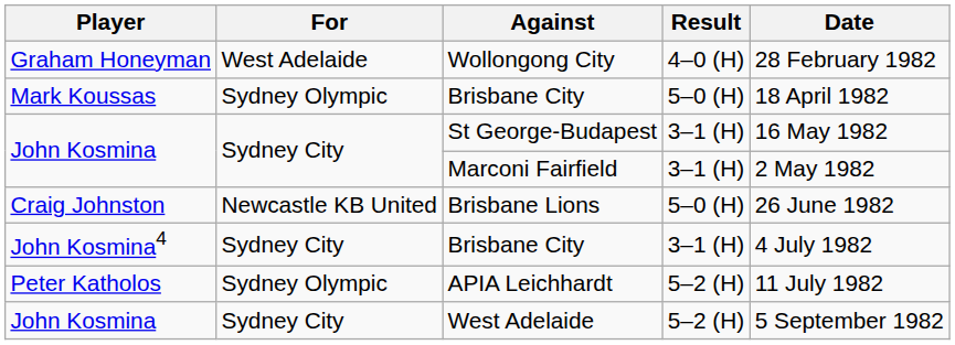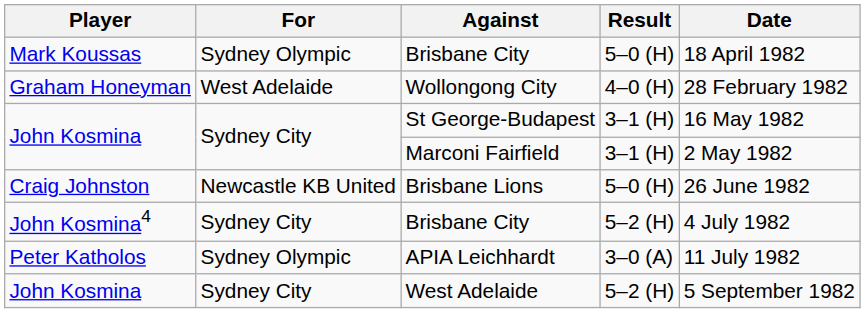rows swapped: Wollongong City <-> Mark Koussas / Brisbane City
John Kosmina4 / Brisbane City | Result: 3–1 (H) -> 5–2 (H)
APIA Leichhardt | Result: 5–2 (H) -> 3–0 (A)
